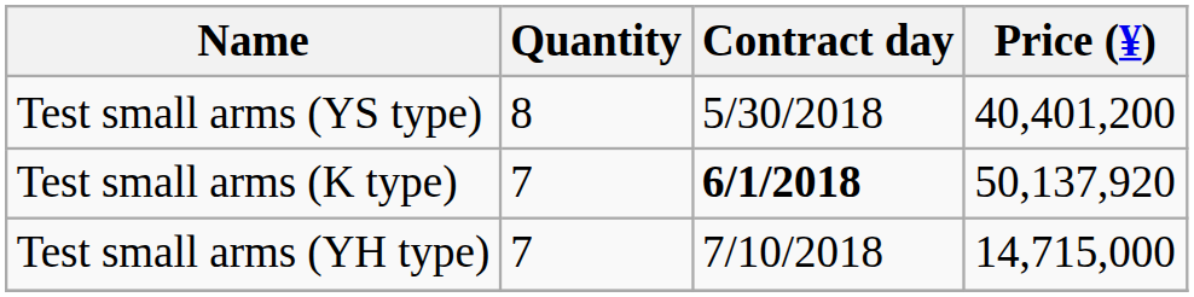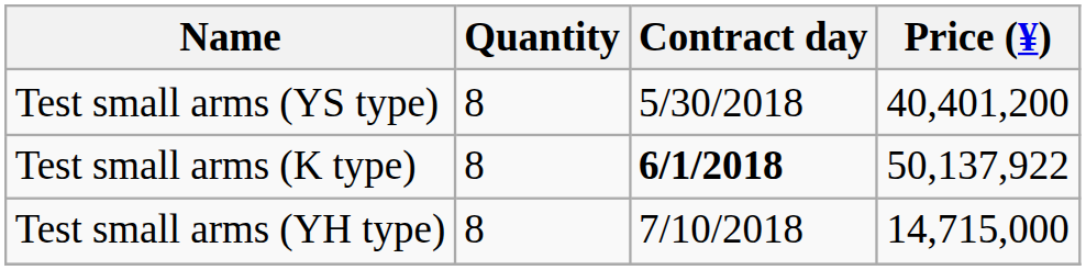Test small arms (K type) | Quantity: 7 -> 8
Test small arms (K type) | Price (¥): 50,137,920 -> 50,137,922
Test small arms (YH type) | Quantity: 7 -> 8
